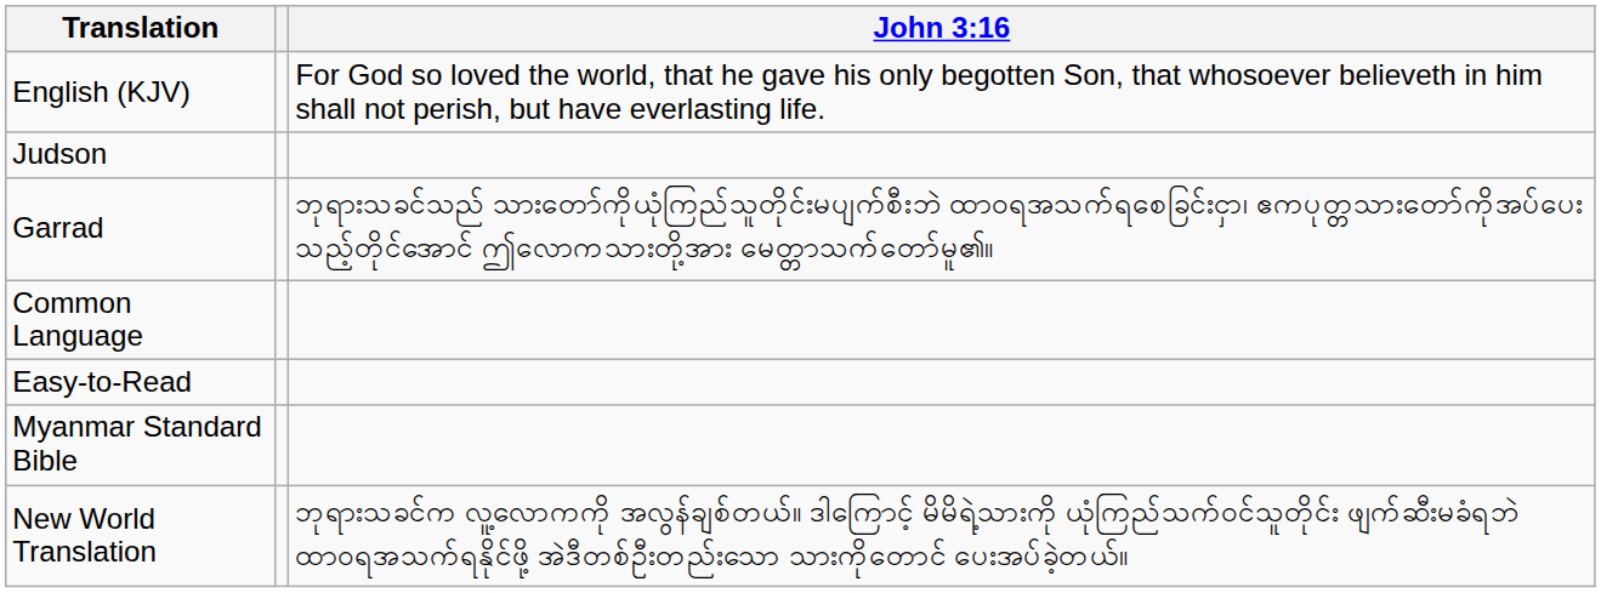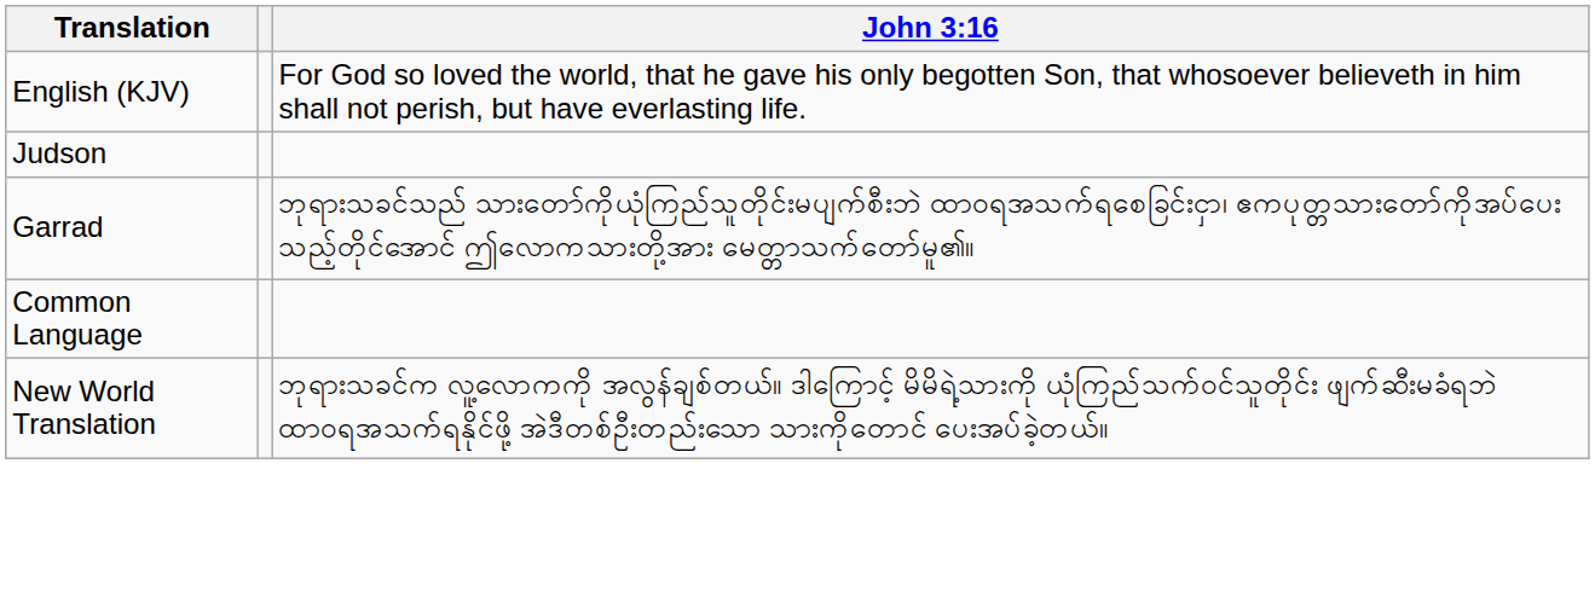- row: Easy-to-Read
- row: Myanmar Standard Bible
